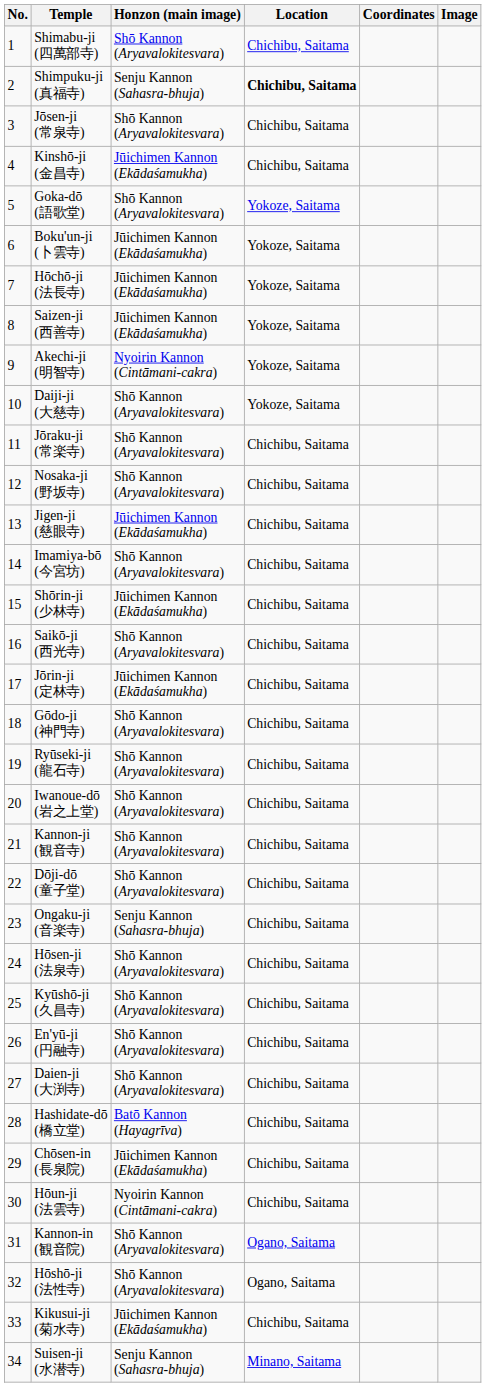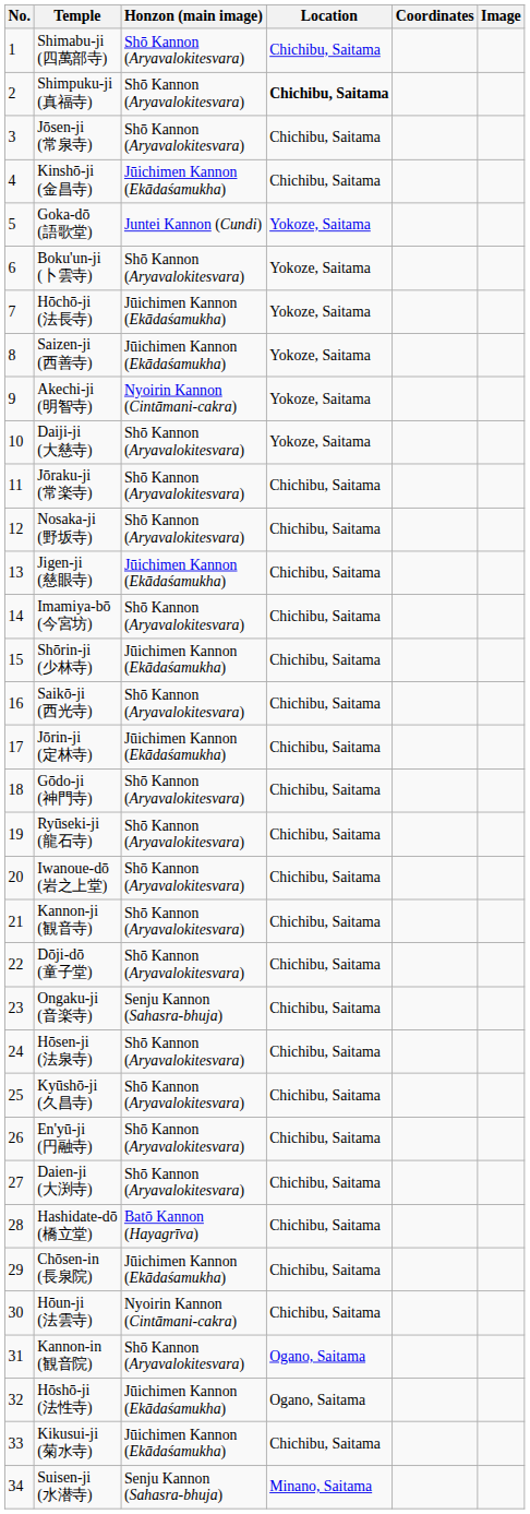Shimpuku-ji (真福寺) | Honzon (main image): Senju Kannon (Sahasra-bhuja) -> Shō Kannon (Aryavalokitesvara)
Goka-dō (語歌堂) | Honzon (main image): Shō Kannon (Aryavalokitesvara) -> Juntei Kannon (Cundi)
Boku'un-ji (卜雲寺) | Honzon (main image): Jūichimen Kannon (Ekādaśamukha) -> Shō Kannon (Aryavalokitesvara)
Hōshō-ji (法性寺) | Honzon (main image): Shō Kannon (Aryavalokitesvara) -> Jūichimen Kannon (Ekādaśamukha)
